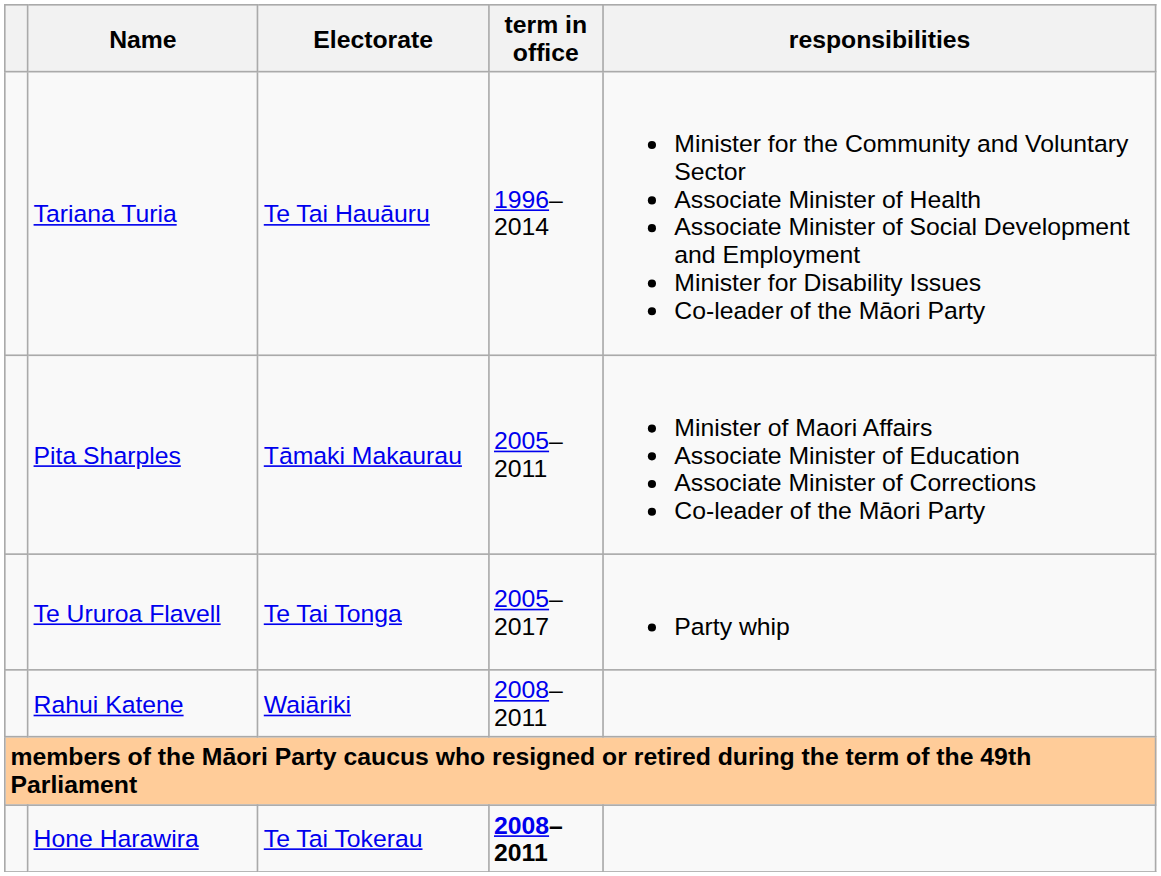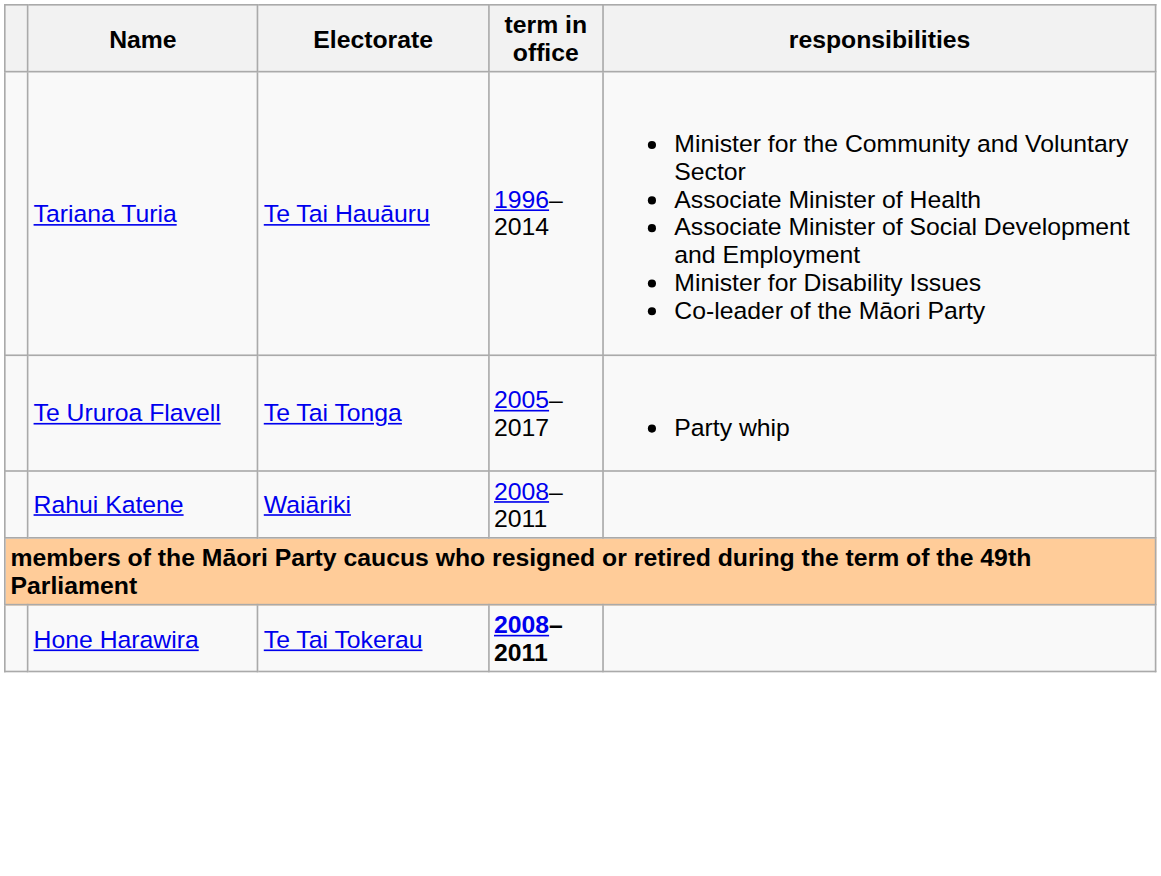- row: Pita Sharples | Tāmaki Makaurau | 2005–2011 | Minister of Maori Affairs Associate Minister of Education Associate Minister of Corrections Co-leader of the Māori Party
